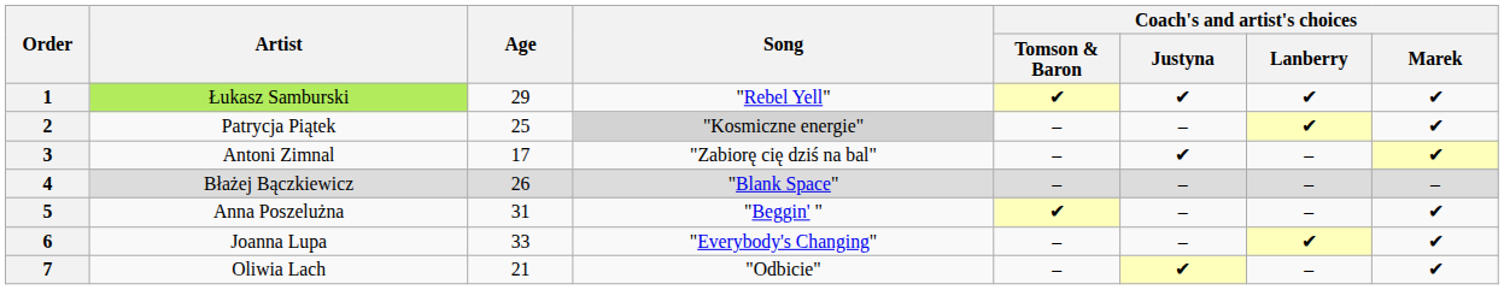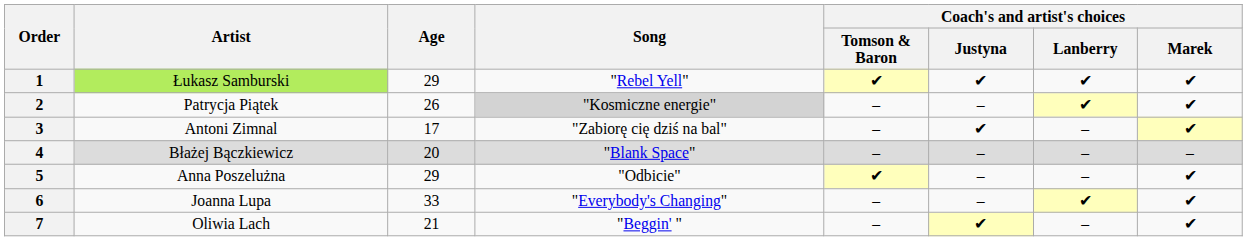2 | Age: 25 -> 26
4 | Age: 26 -> 20
5 | Age: 31 -> 29
5 | Song: "Beggin' " -> "Odbicie"
7 | Song: "Odbicie" -> "Beggin' "
